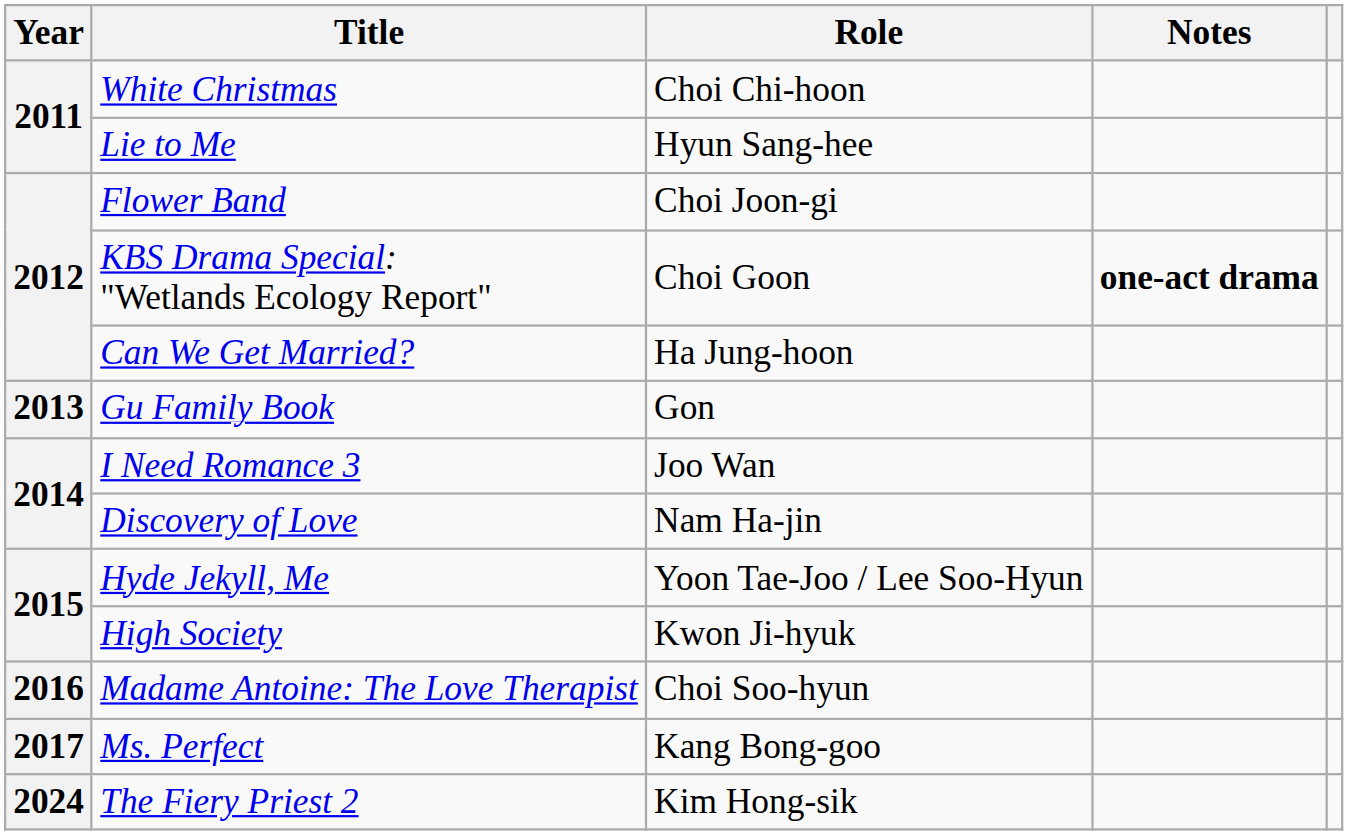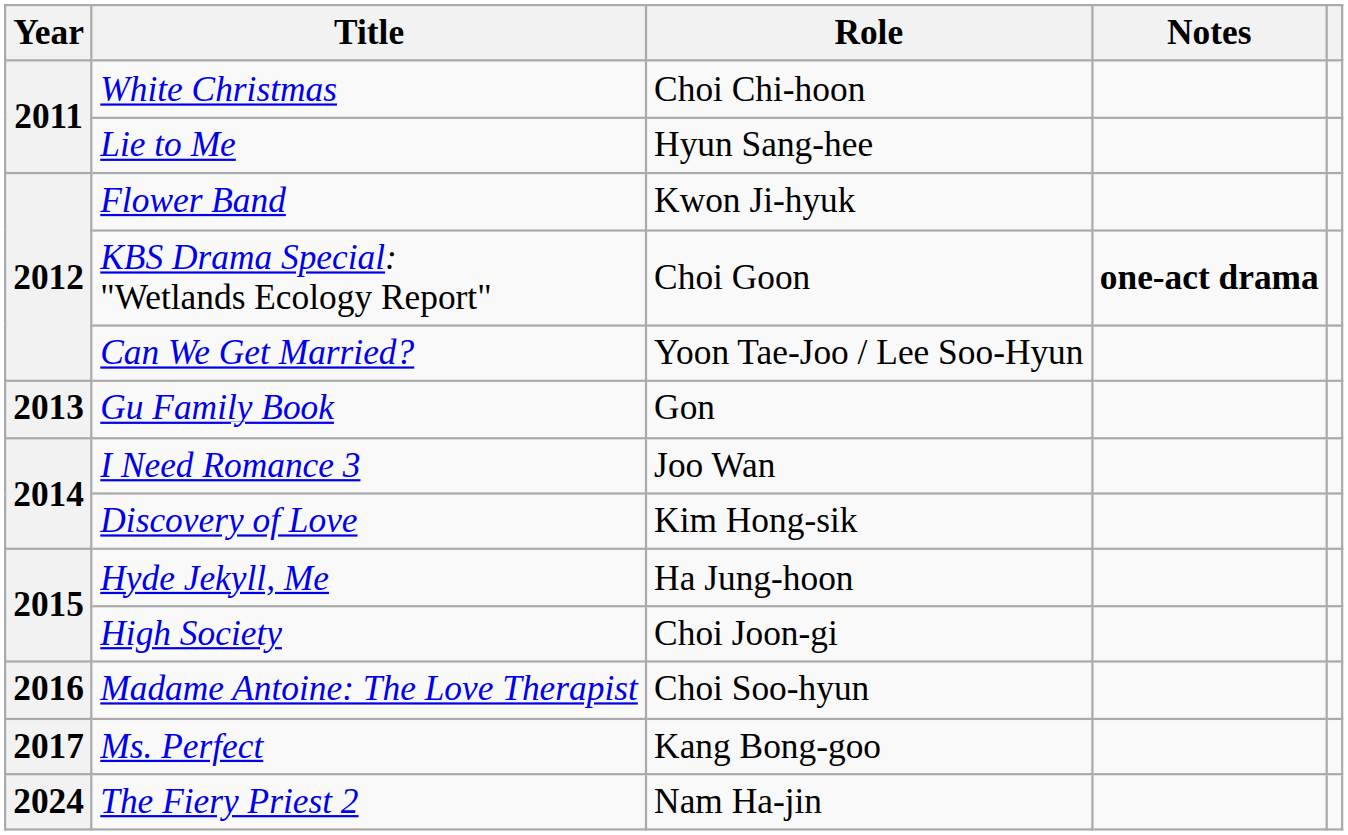Flower Band | Role: Choi Joon-gi -> Kwon Ji-hyuk
Can We Get Married? | Role: Ha Jung-hoon -> Yoon Tae-Joo / Lee Soo-Hyun
Discovery of Love | Role: Nam Ha-jin -> Kim Hong-sik
Hyde Jekyll, Me | Role: Yoon Tae-Joo / Lee Soo-Hyun -> Ha Jung-hoon
High Society | Role: Kwon Ji-hyuk -> Choi Joon-gi
The Fiery Priest 2 | Role: Kim Hong-sik -> Nam Ha-jin
